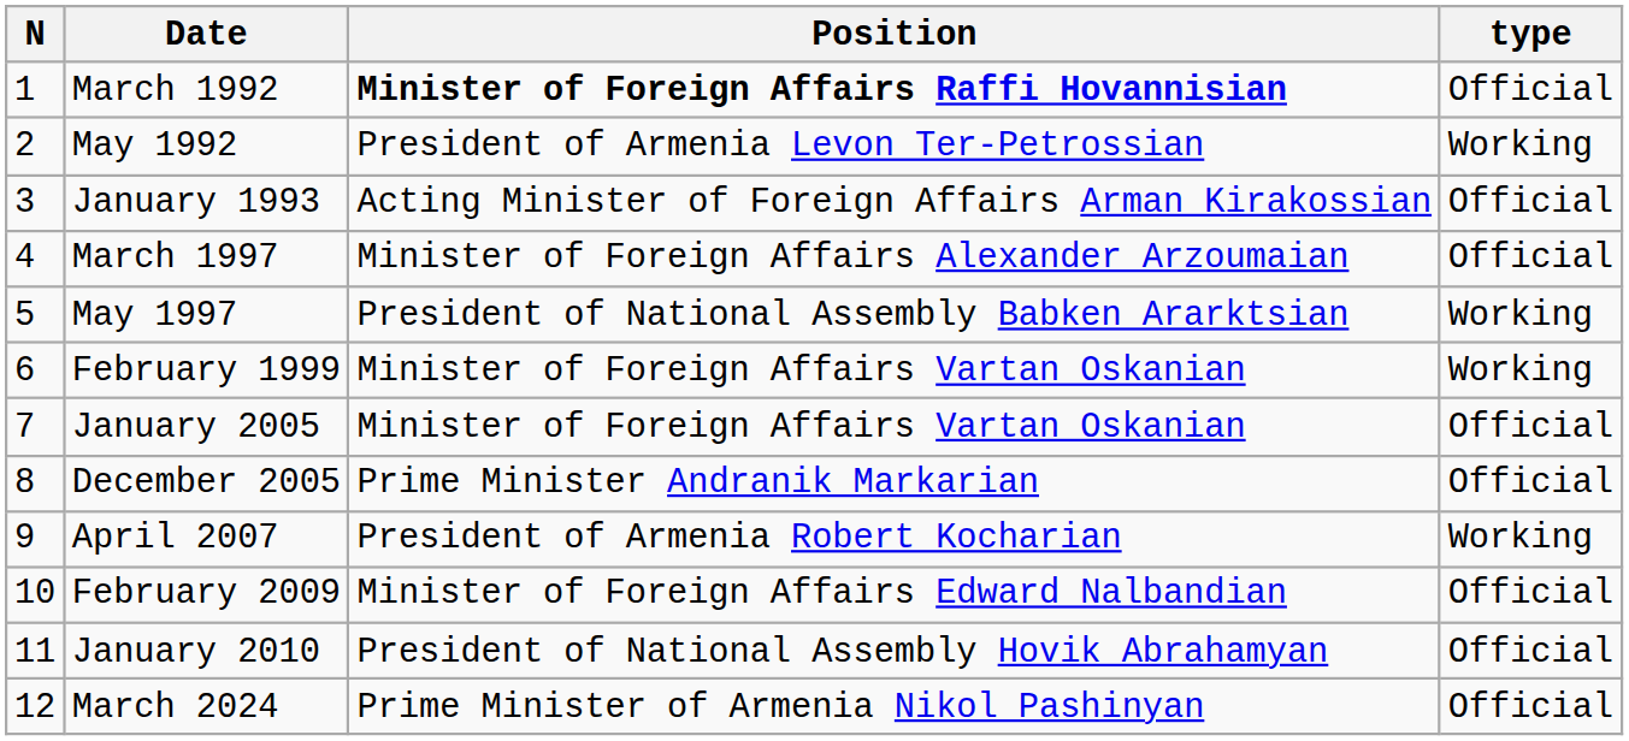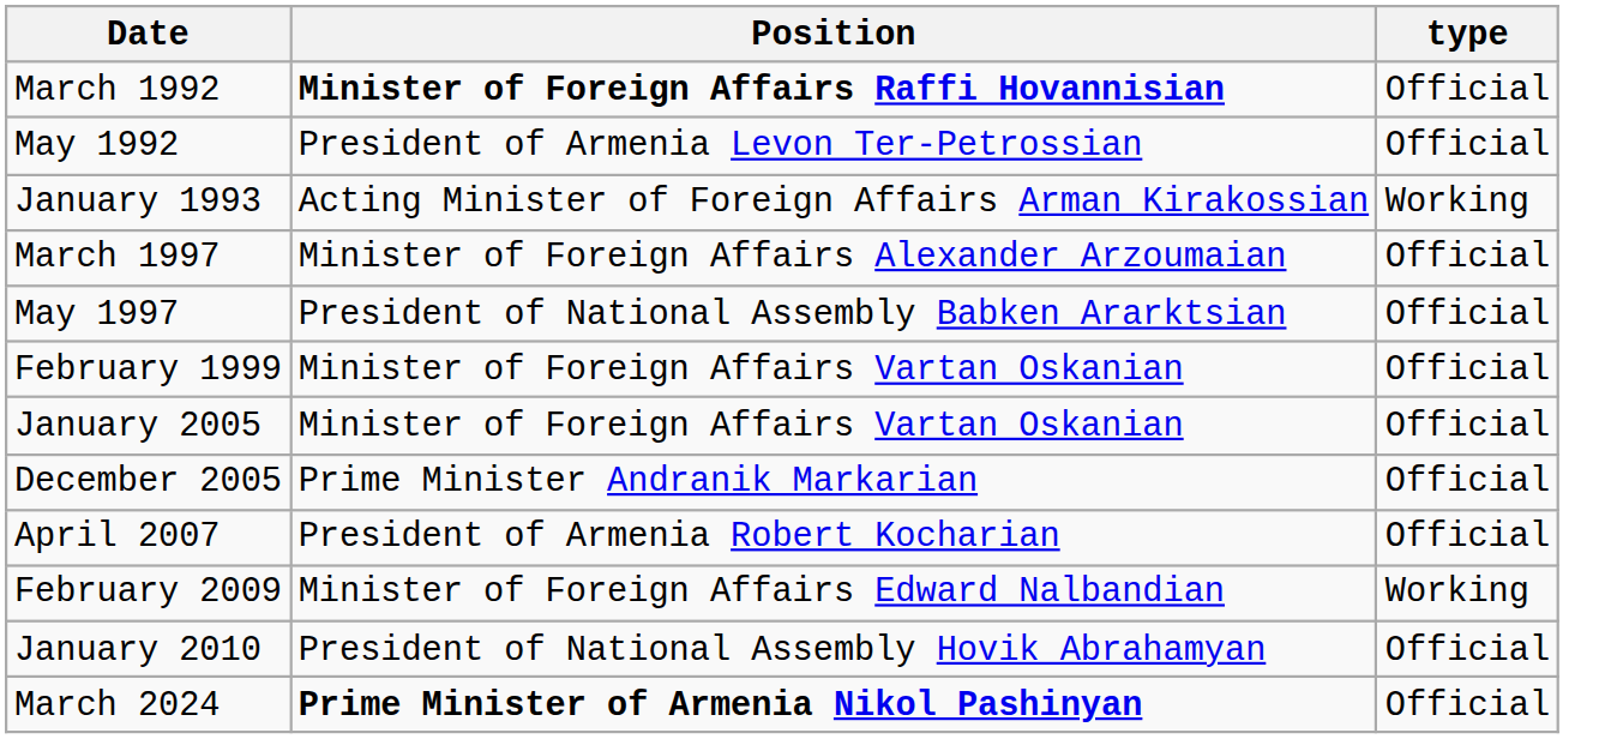- column: N | 1 | 2 | 3 | 4 | 5 | 6 | 7 | 8 | 9 | 10 | 11 | 12
May 1992 | type: Working -> Official
January 1993 | type: Official -> Working
May 1997 | type: Working -> Official
February 1999 | type: Working -> Official
April 2007 | type: Working -> Official
February 2009 | type: Official -> Working
March 2024 | Position: normal -> bold
